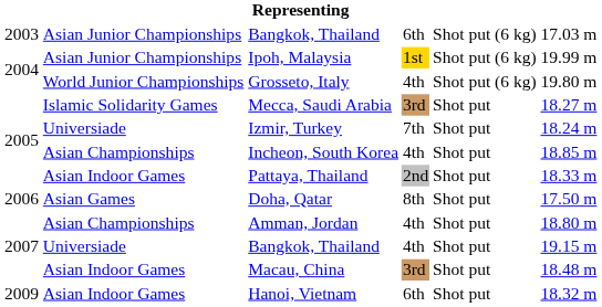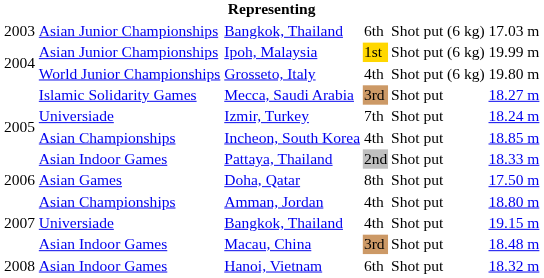Hanoi, Vietnam | column 1: 2009 -> 2008
